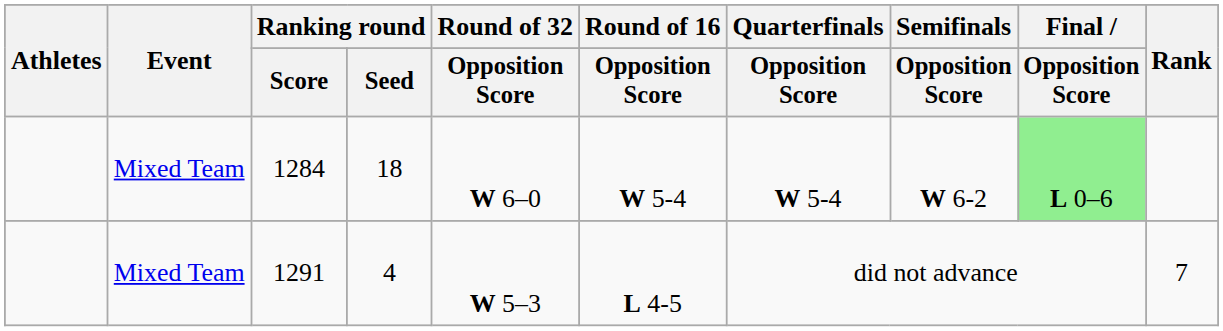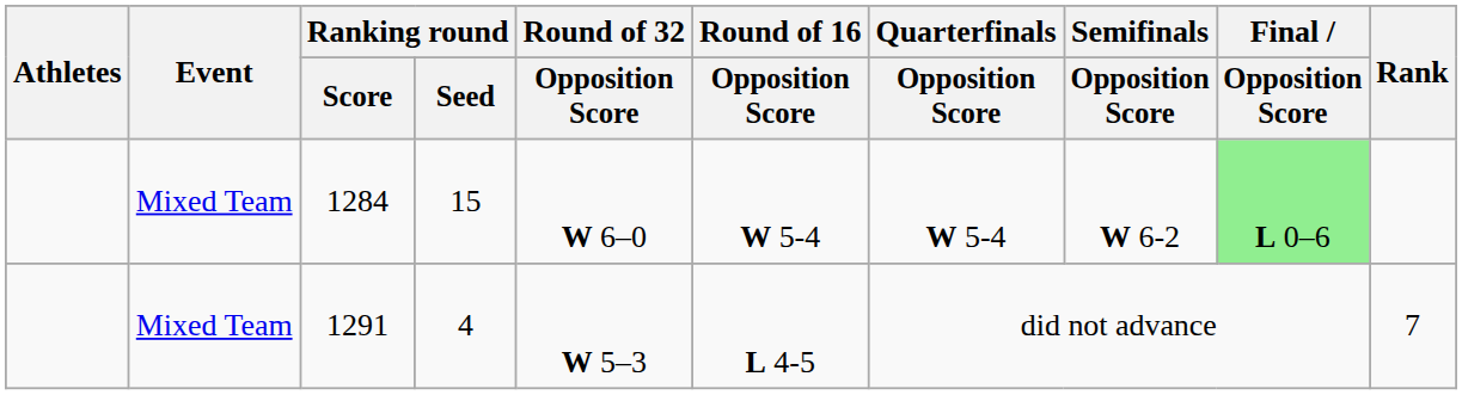1284 | Ranking round / Seed: 18 -> 15
